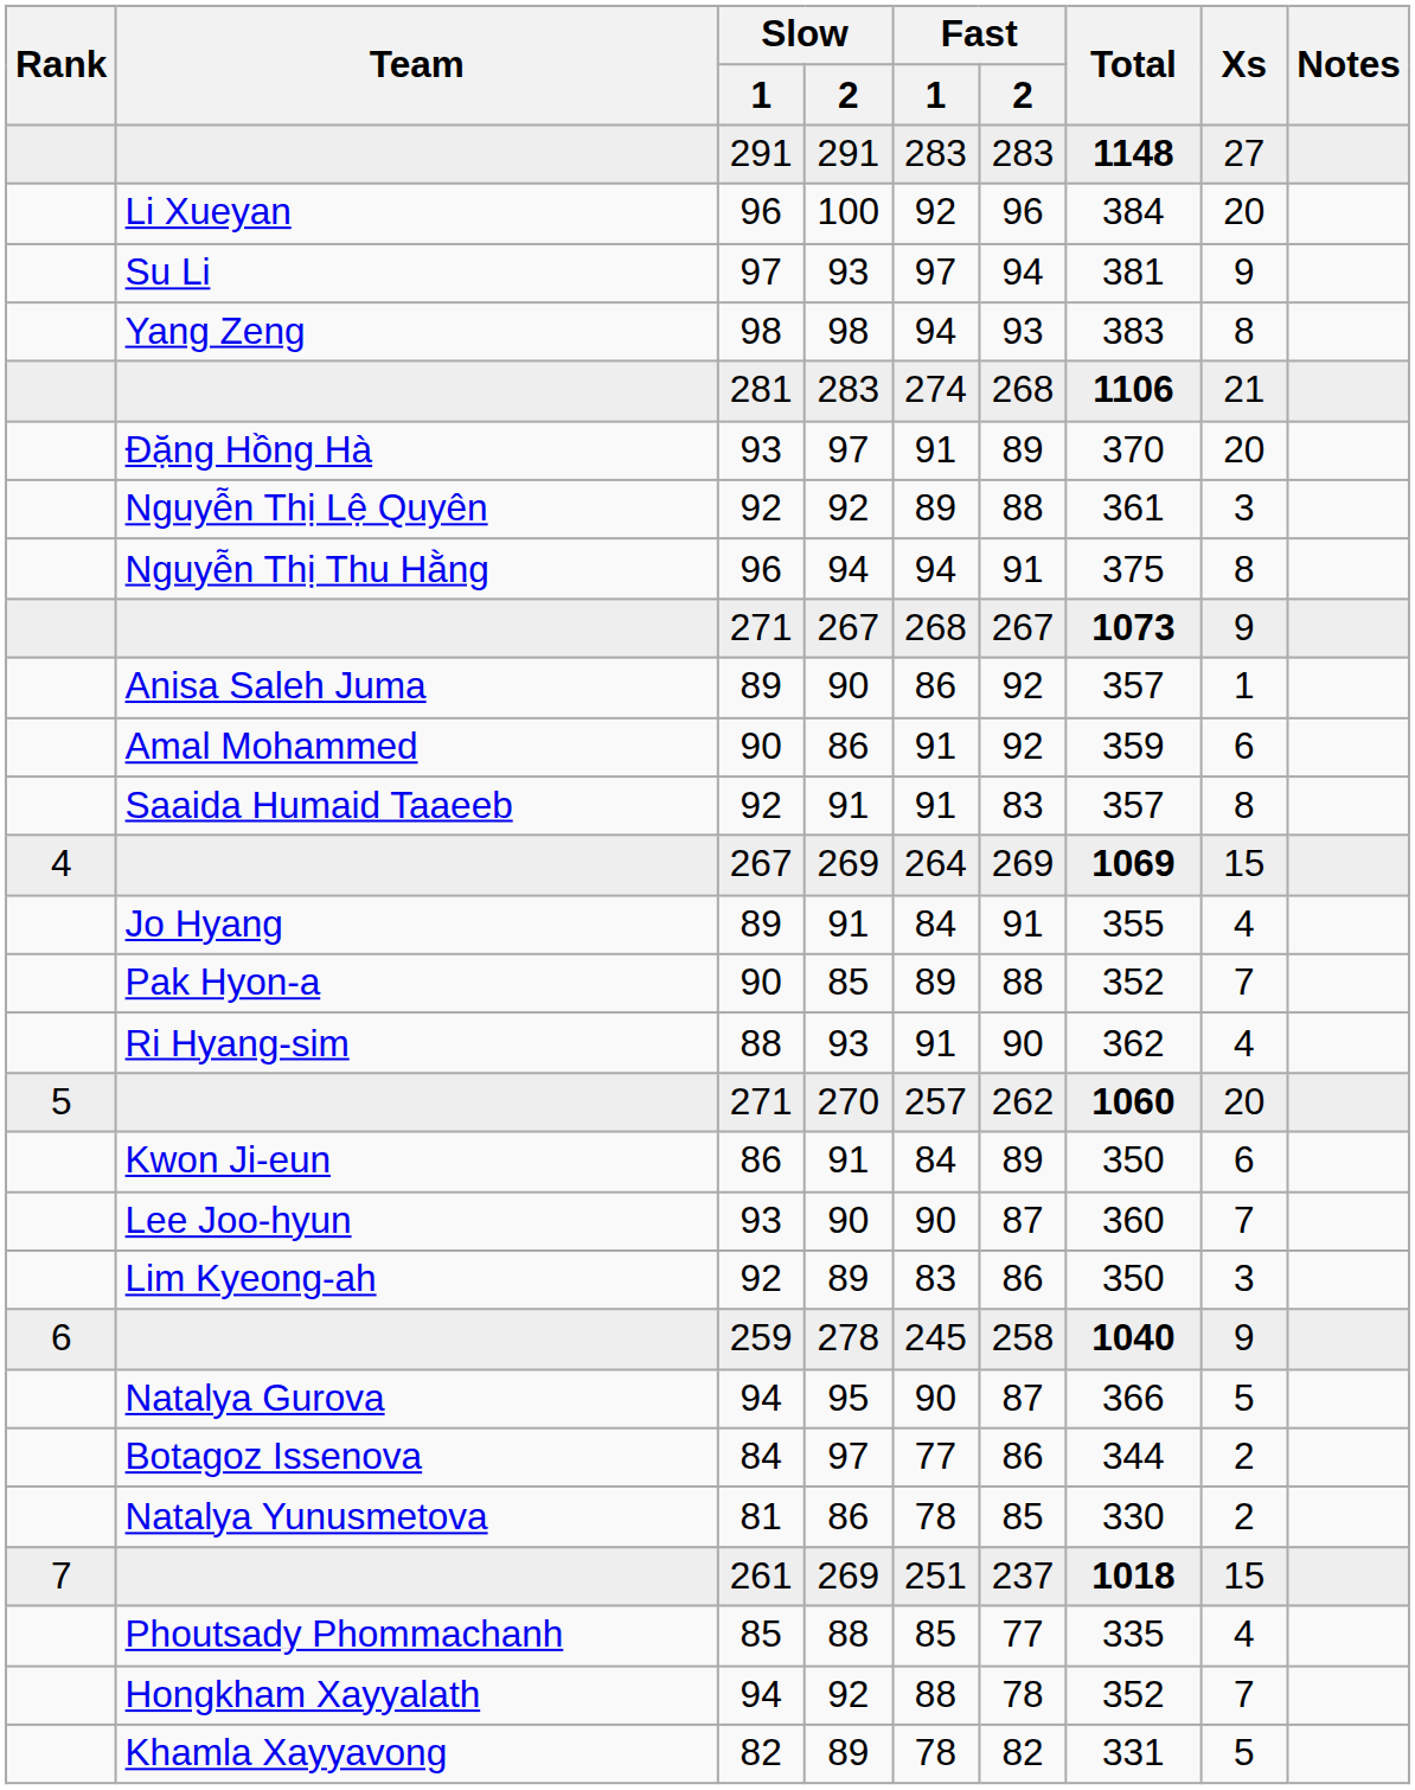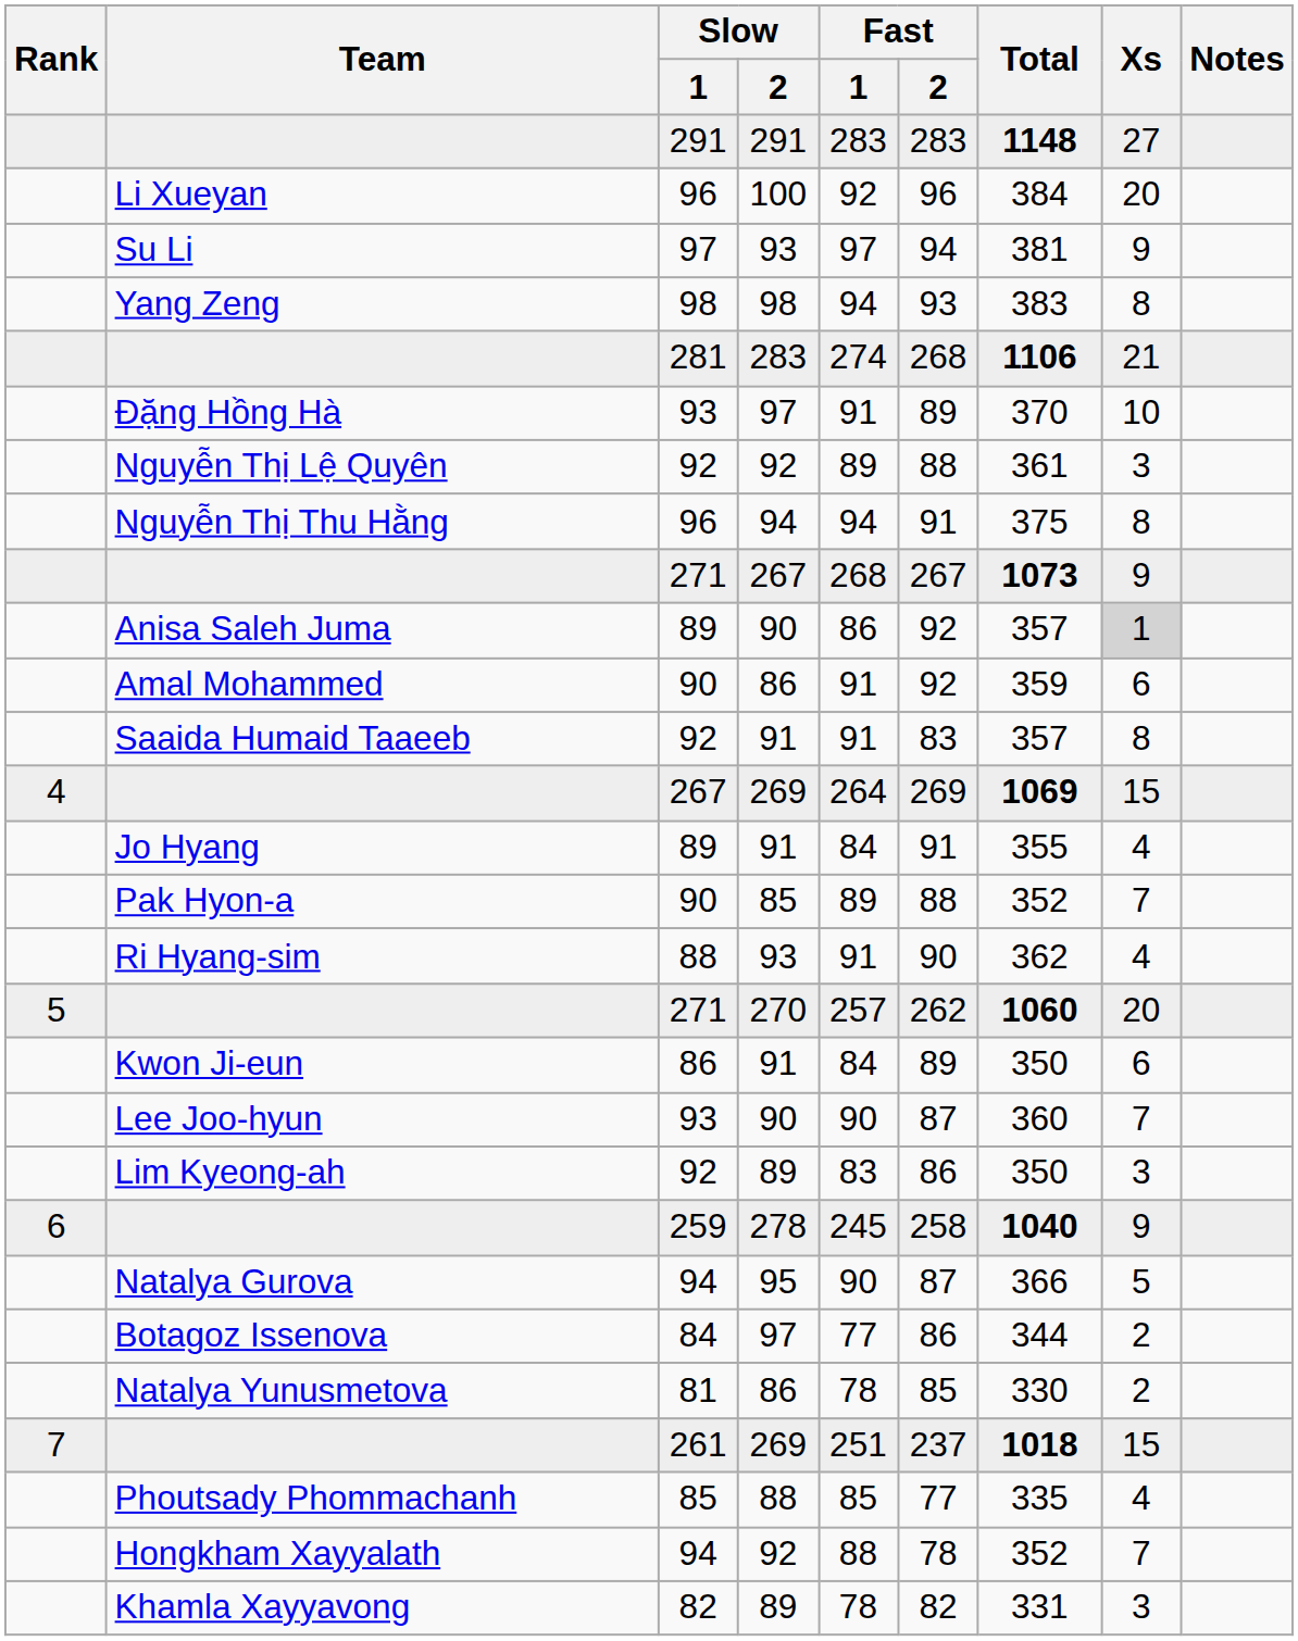Đặng Hồng Hà | Xs: 20 -> 10
Anisa Saleh Juma | Xs: no background -> lightgrey background
Khamla Xayyavong | Xs: 5 -> 3
